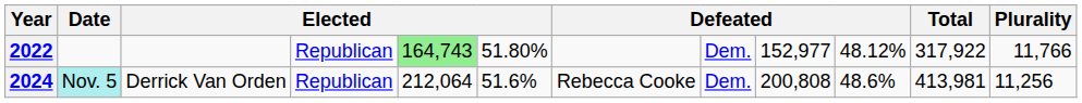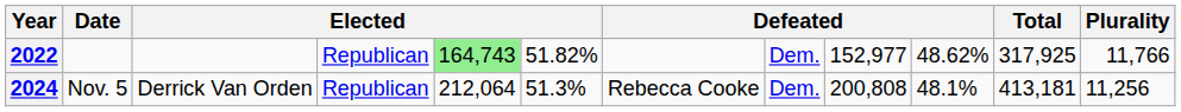2022 | column 6: 51.80% -> 51.82%
2022 | column 10: 48.12% -> 48.62%
2022 | Total: 317,922 -> 317,925
2024 | Date: paleturquoise background -> no background
2024 | column 6: 51.6% -> 51.3%
2024 | column 10: 48.6% -> 48.1%
2024 | Total: 413,981 -> 413,181
